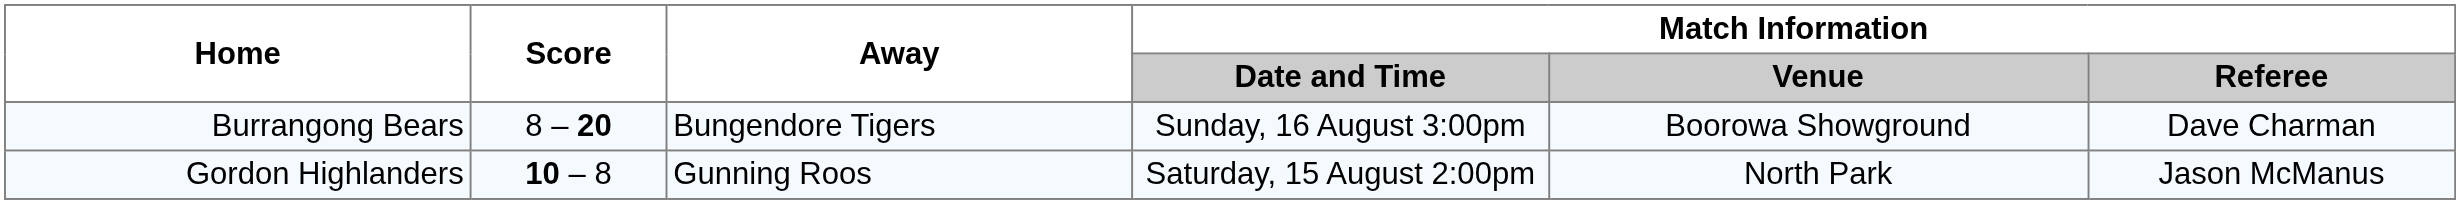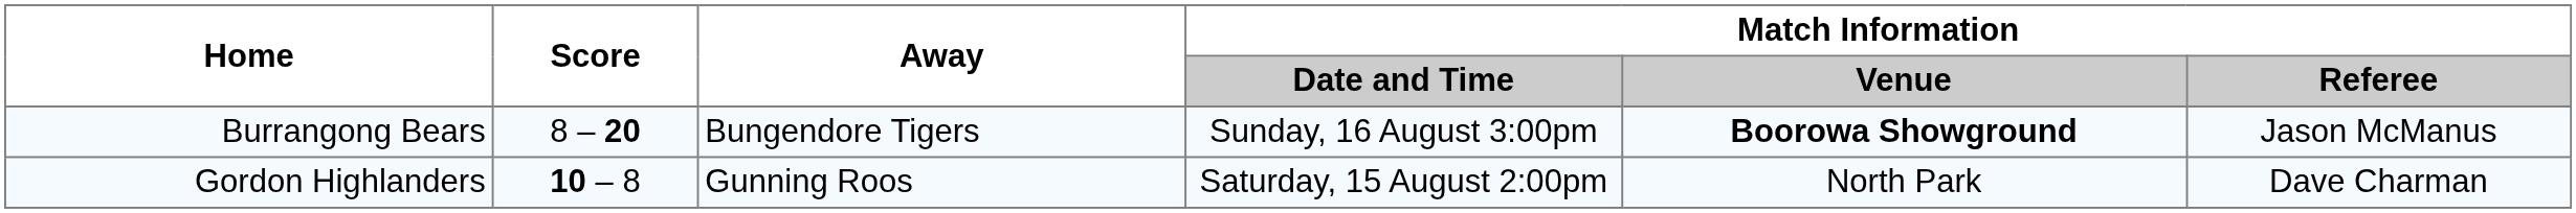Burrangong Bears | Match Information / Venue: normal -> bold
Burrangong Bears | Match Information / Referee: Dave Charman -> Jason McManus
Gordon Highlanders | Match Information / Referee: Jason McManus -> Dave Charman
